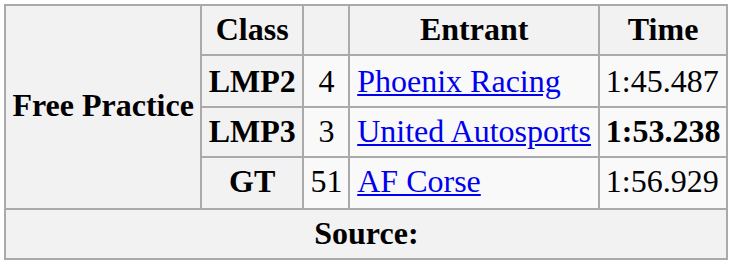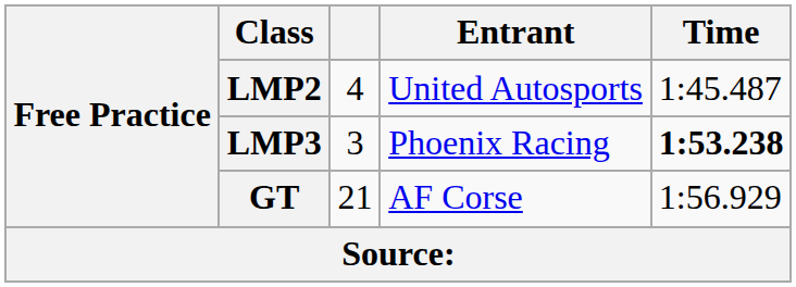LMP2 | Entrant: Phoenix Racing -> United Autosports
LMP3 | Entrant: United Autosports -> Phoenix Racing
GT | column 3: 51 -> 21
